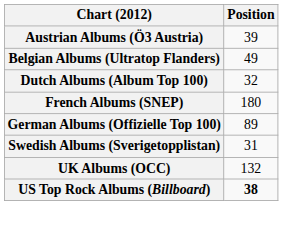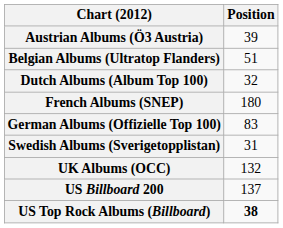Belgian Albums (Ultratop Flanders) | Position: 49 -> 51
German Albums (Offizielle Top 100) | Position: 89 -> 83
+ row: US Billboard 200 | 137
